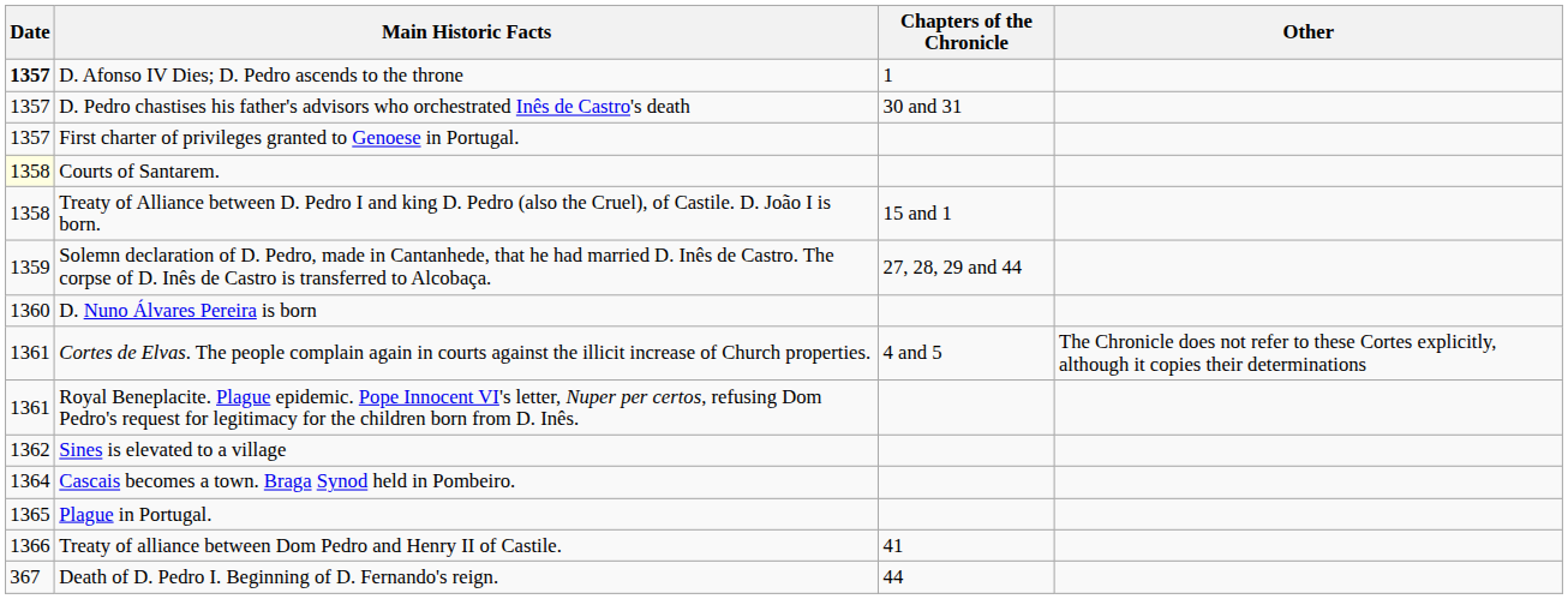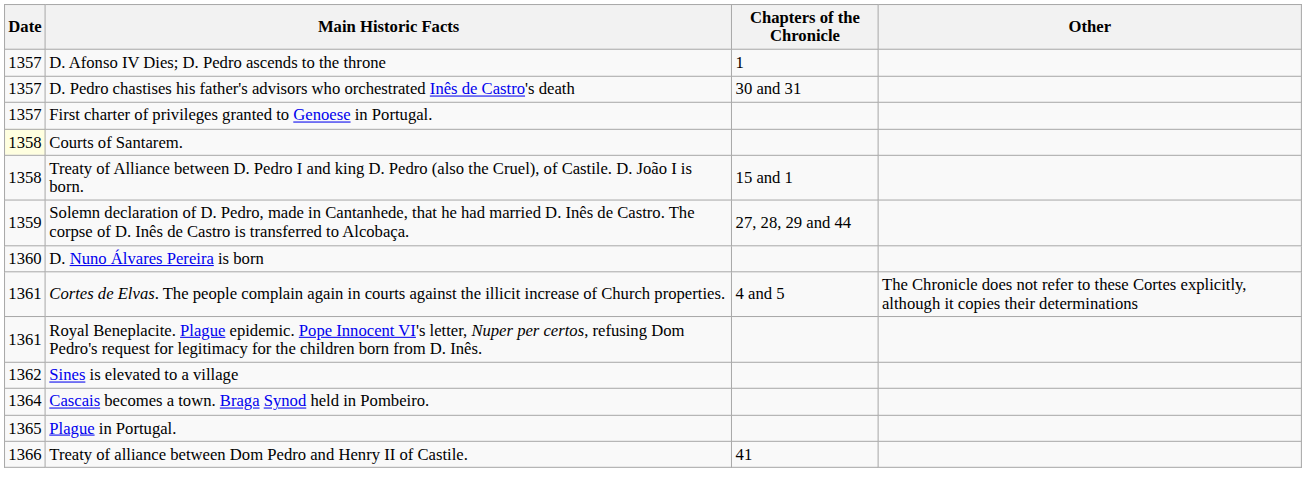D. Afonso IV Dies; D. Pedro ascends to the throne | Date: bold -> normal
- row: 367 | Death of D. Pedro I. Beginning of D. Fernando's reign. | 44
